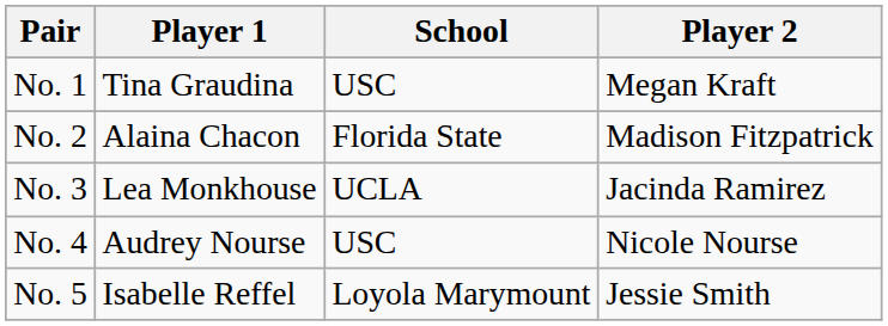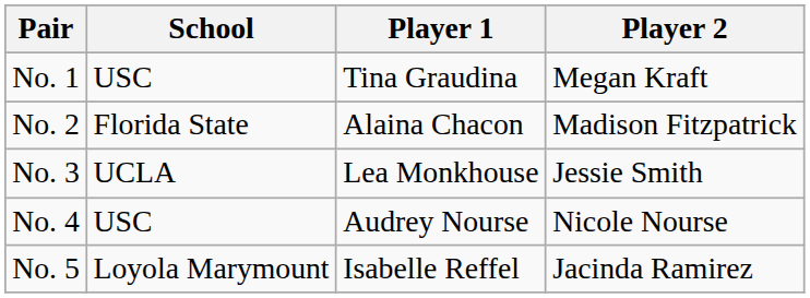columns swapped: School <-> Player 1
No. 3 | Player 2: Jacinda Ramirez -> Jessie Smith
No. 5 | Player 2: Jessie Smith -> Jacinda Ramirez
